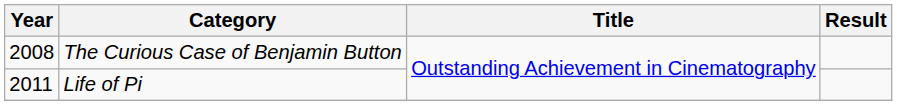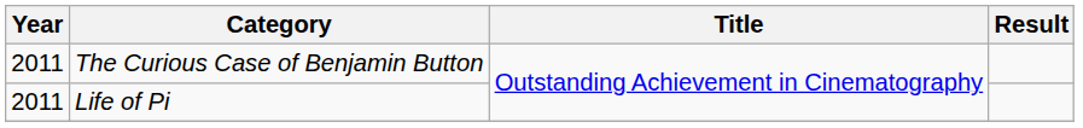The Curious Case of Benjamin Button | Year: 2008 -> 2011
